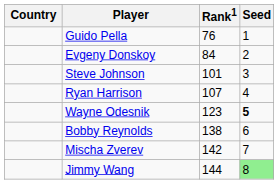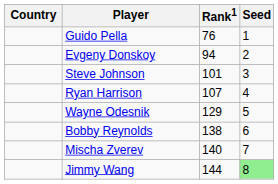Evgeny Donskoy | Rank1: 84 -> 94
Wayne Odesnik | Rank1: 123 -> 129
Wayne Odesnik | Seed: bold -> normal
Mischa Zverev | Rank1: 142 -> 140
